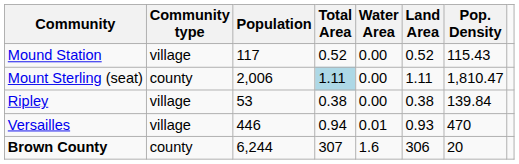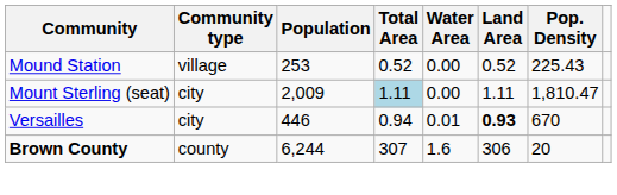Mound Station | Population: 117 -> 253
Mound Station | Pop. Density: 115.43 -> 225.43
Mount Sterling (seat) | Community type: county -> city
Mount Sterling (seat) | Population: 2,006 -> 2,009
- row: Ripley | village | 53 | 0.38 | 0.00 | 0.38 | 139.84
Versailles | Community type: village -> city
Versailles | Land Area: normal -> bold
Versailles | Pop. Density: 470 -> 670
